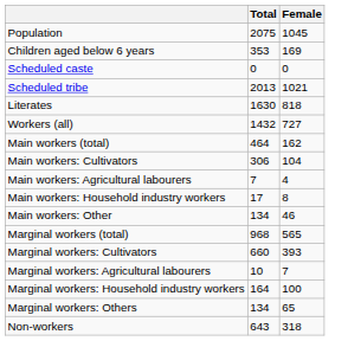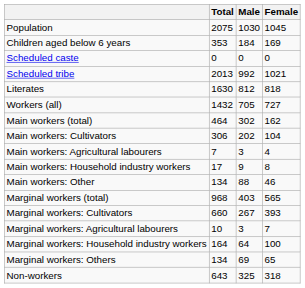+ column: Male | 1030 | 184 | 0 | 992 | 812 | 705 | 302 | 202 | 3 | 9 | 88 | 403 | 267 | 3 | 64 | 69 | 325
